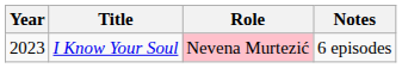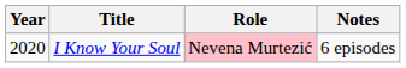I Know Your Soul | Year: 2023 -> 2020
